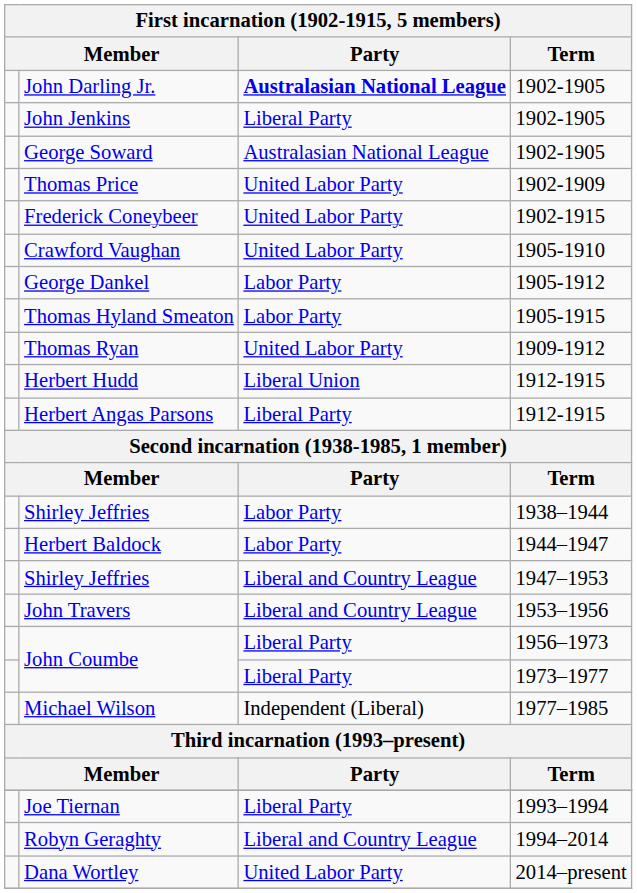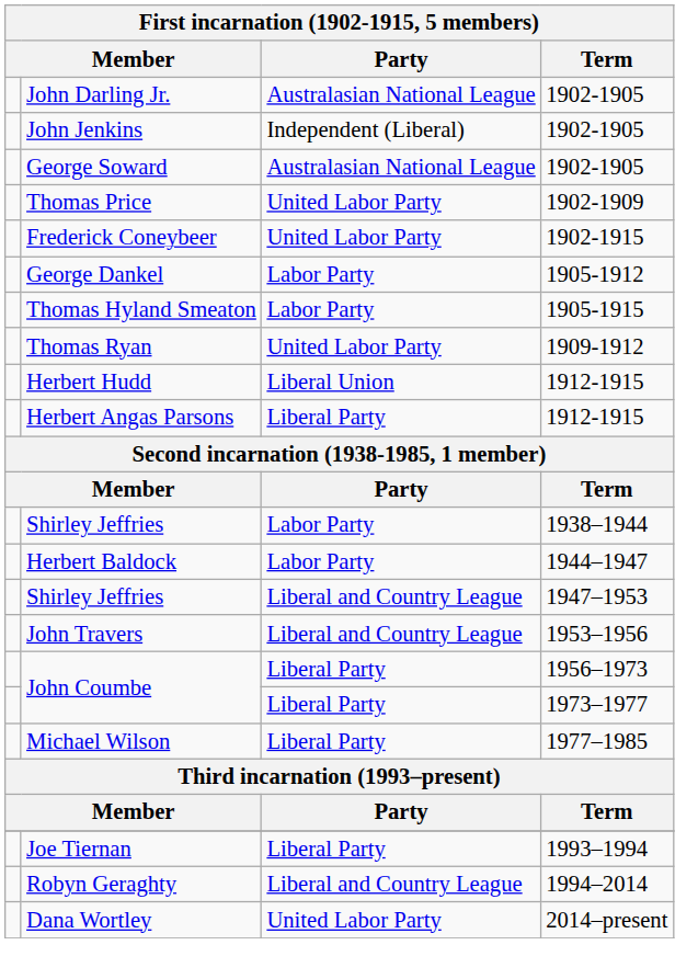John Darling Jr. | Party: bold -> normal
John Jenkins | Party: Liberal Party -> Independent (Liberal)
- row: Crawford Vaughan | United Labor Party | 1905-1910
Michael Wilson | Party: Independent (Liberal) -> Liberal Party
